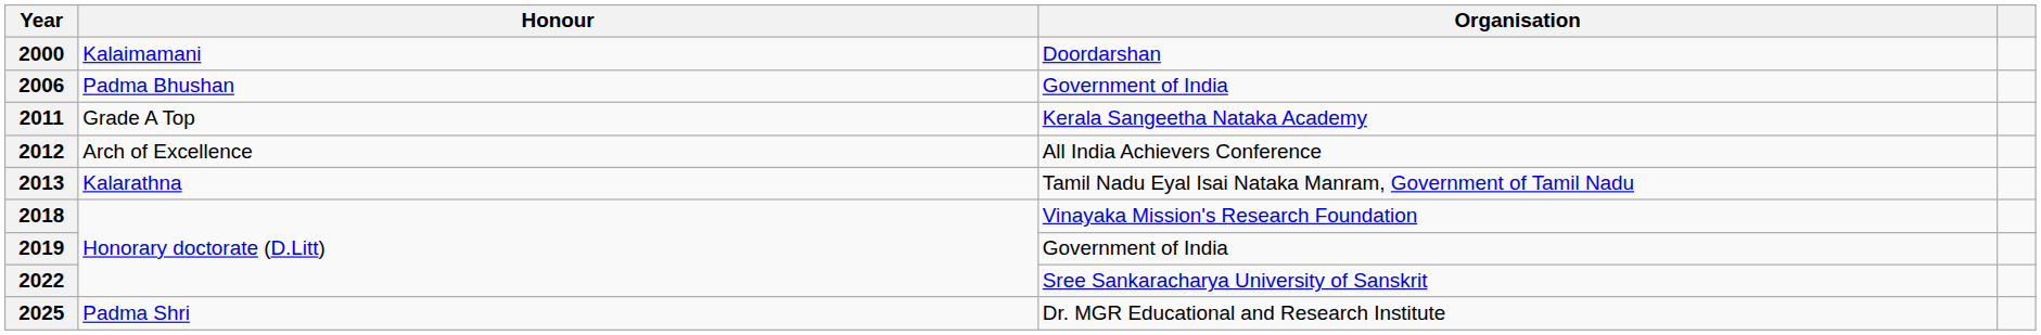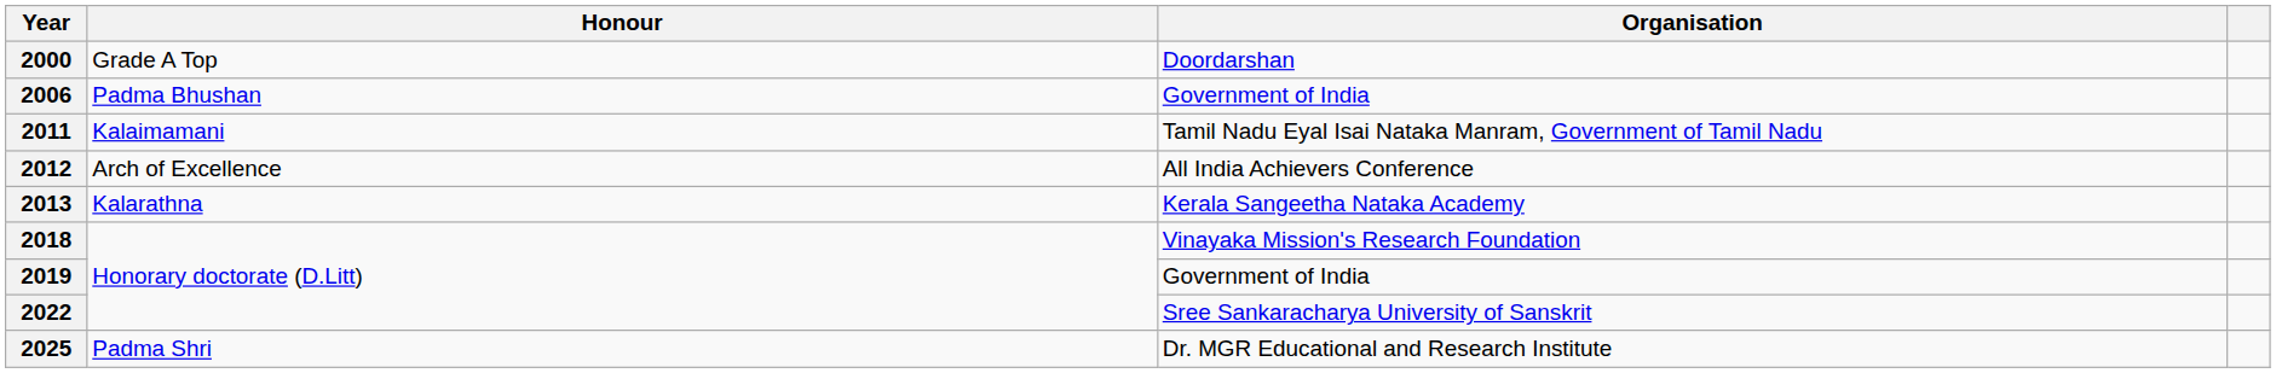2000 | Honour: Kalaimamani -> Grade A Top
2011 | Honour: Grade A Top -> Kalaimamani
2011 | Organisation: Kerala Sangeetha Nataka Academy -> Tamil Nadu Eyal Isai Nataka Manram, Government of Tamil Nadu
2013 | Organisation: Tamil Nadu Eyal Isai Nataka Manram, Government of Tamil Nadu -> Kerala Sangeetha Nataka Academy
